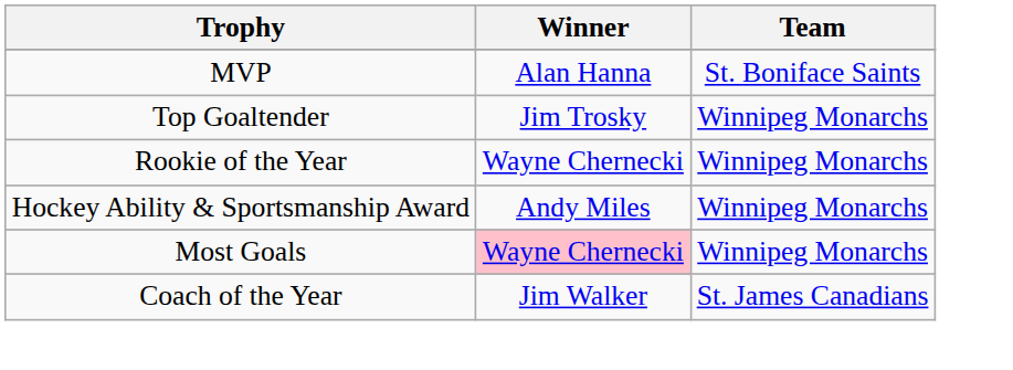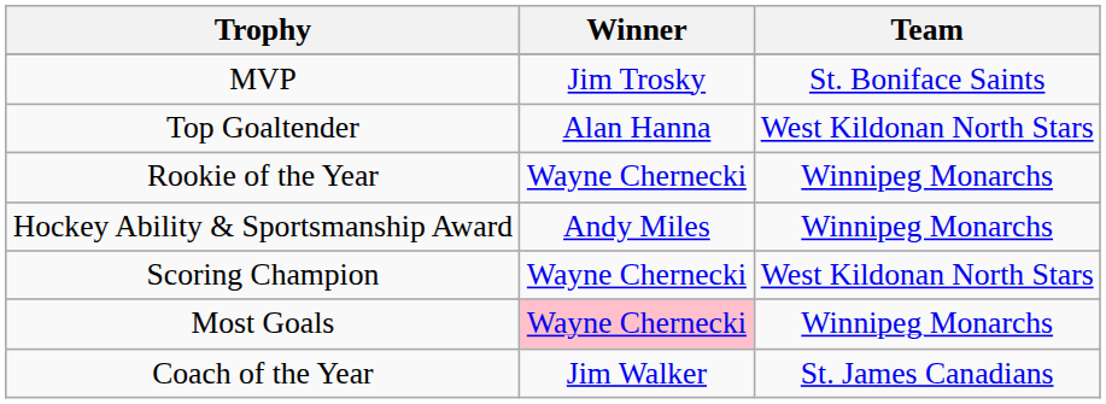MVP | Winner: Alan Hanna -> Jim Trosky
Top Goaltender | Winner: Jim Trosky -> Alan Hanna
Top Goaltender | Team: Winnipeg Monarchs -> West Kildonan North Stars
+ row: Scoring Champion | Wayne Chernecki | West Kildonan North Stars
